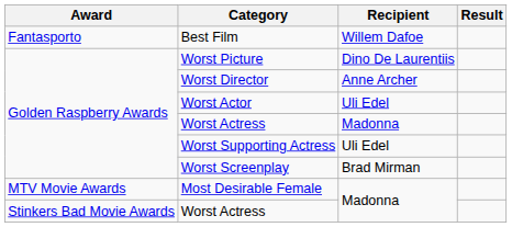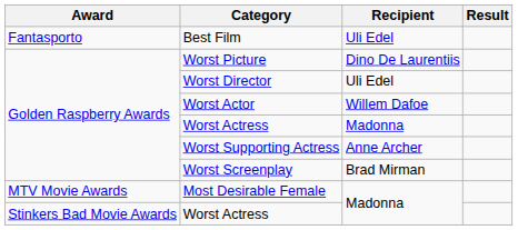Best Film | Recipient: Willem Dafoe -> Uli Edel
Worst Director | Recipient: Anne Archer -> Uli Edel
Worst Actor | Recipient: Uli Edel -> Willem Dafoe
Worst Supporting Actress | Recipient: Uli Edel -> Anne Archer
